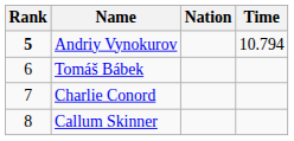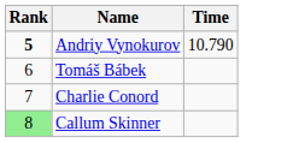- column: Nation
Andriy Vynokurov | Time: 10.794 -> 10.790
Callum Skinner | Rank: no background -> lightgreen background
